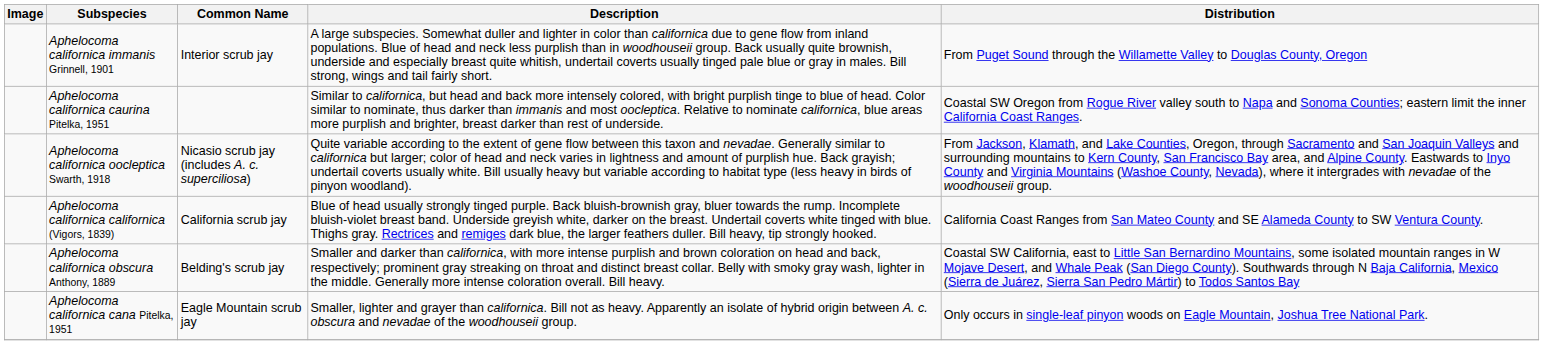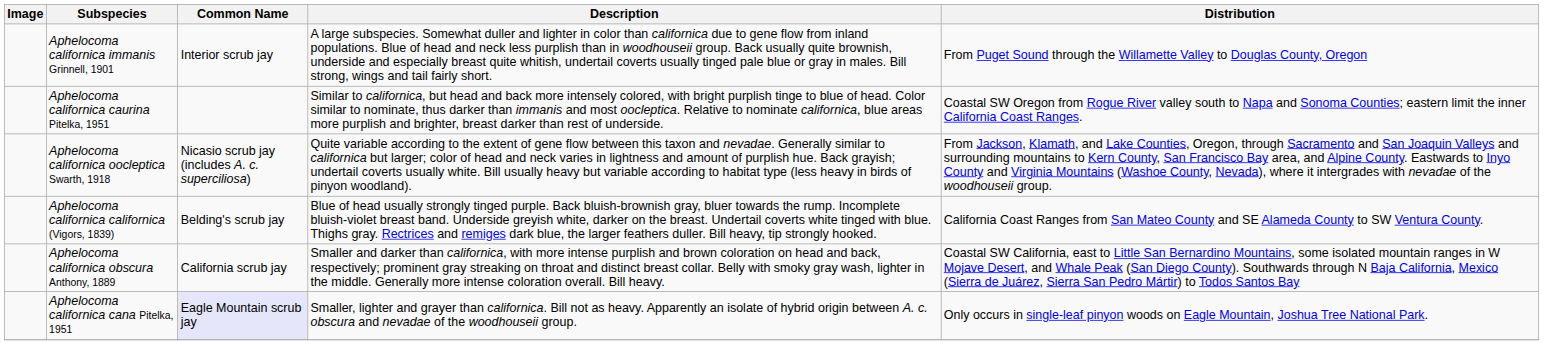Aphelocoma californica californica (Vigors, 1839) | Common Name: California scrub jay -> Belding's scrub jay
Aphelocoma californica obscura Anthony, 1889 | Common Name: Belding's scrub jay -> California scrub jay
Aphelocoma californica cana Pitelka, 1951 | Common Name: no background -> lavender background
